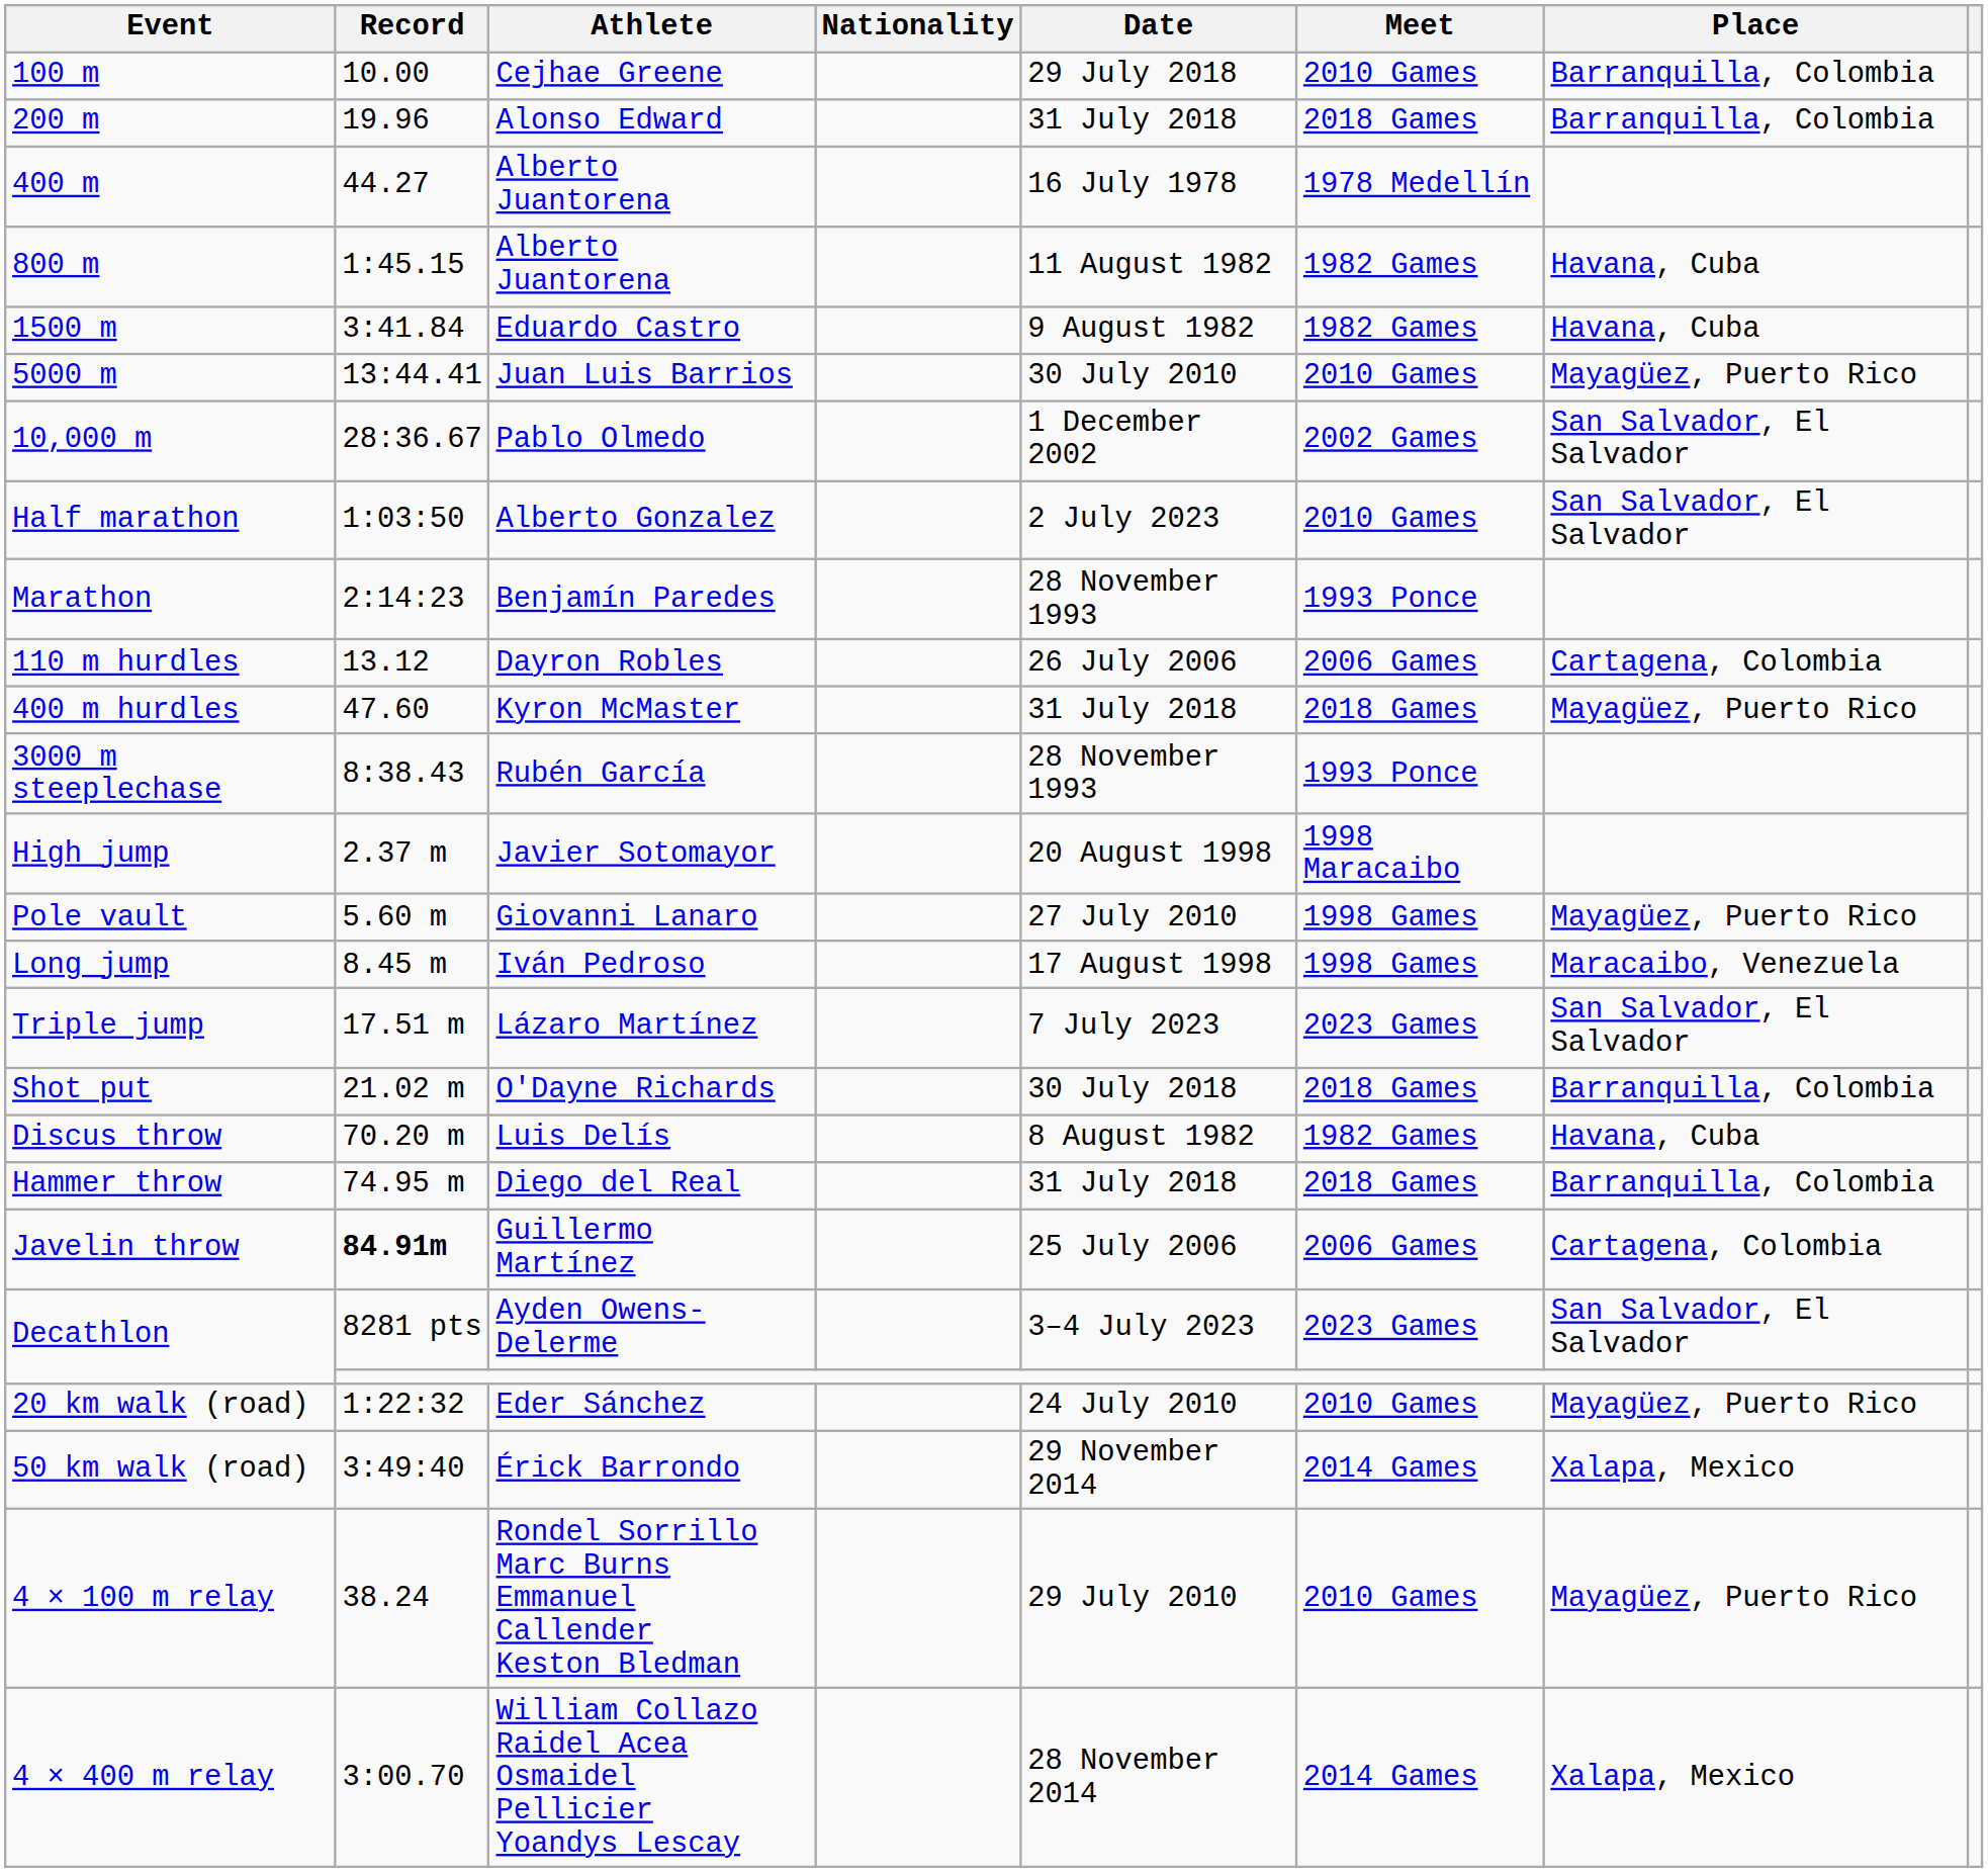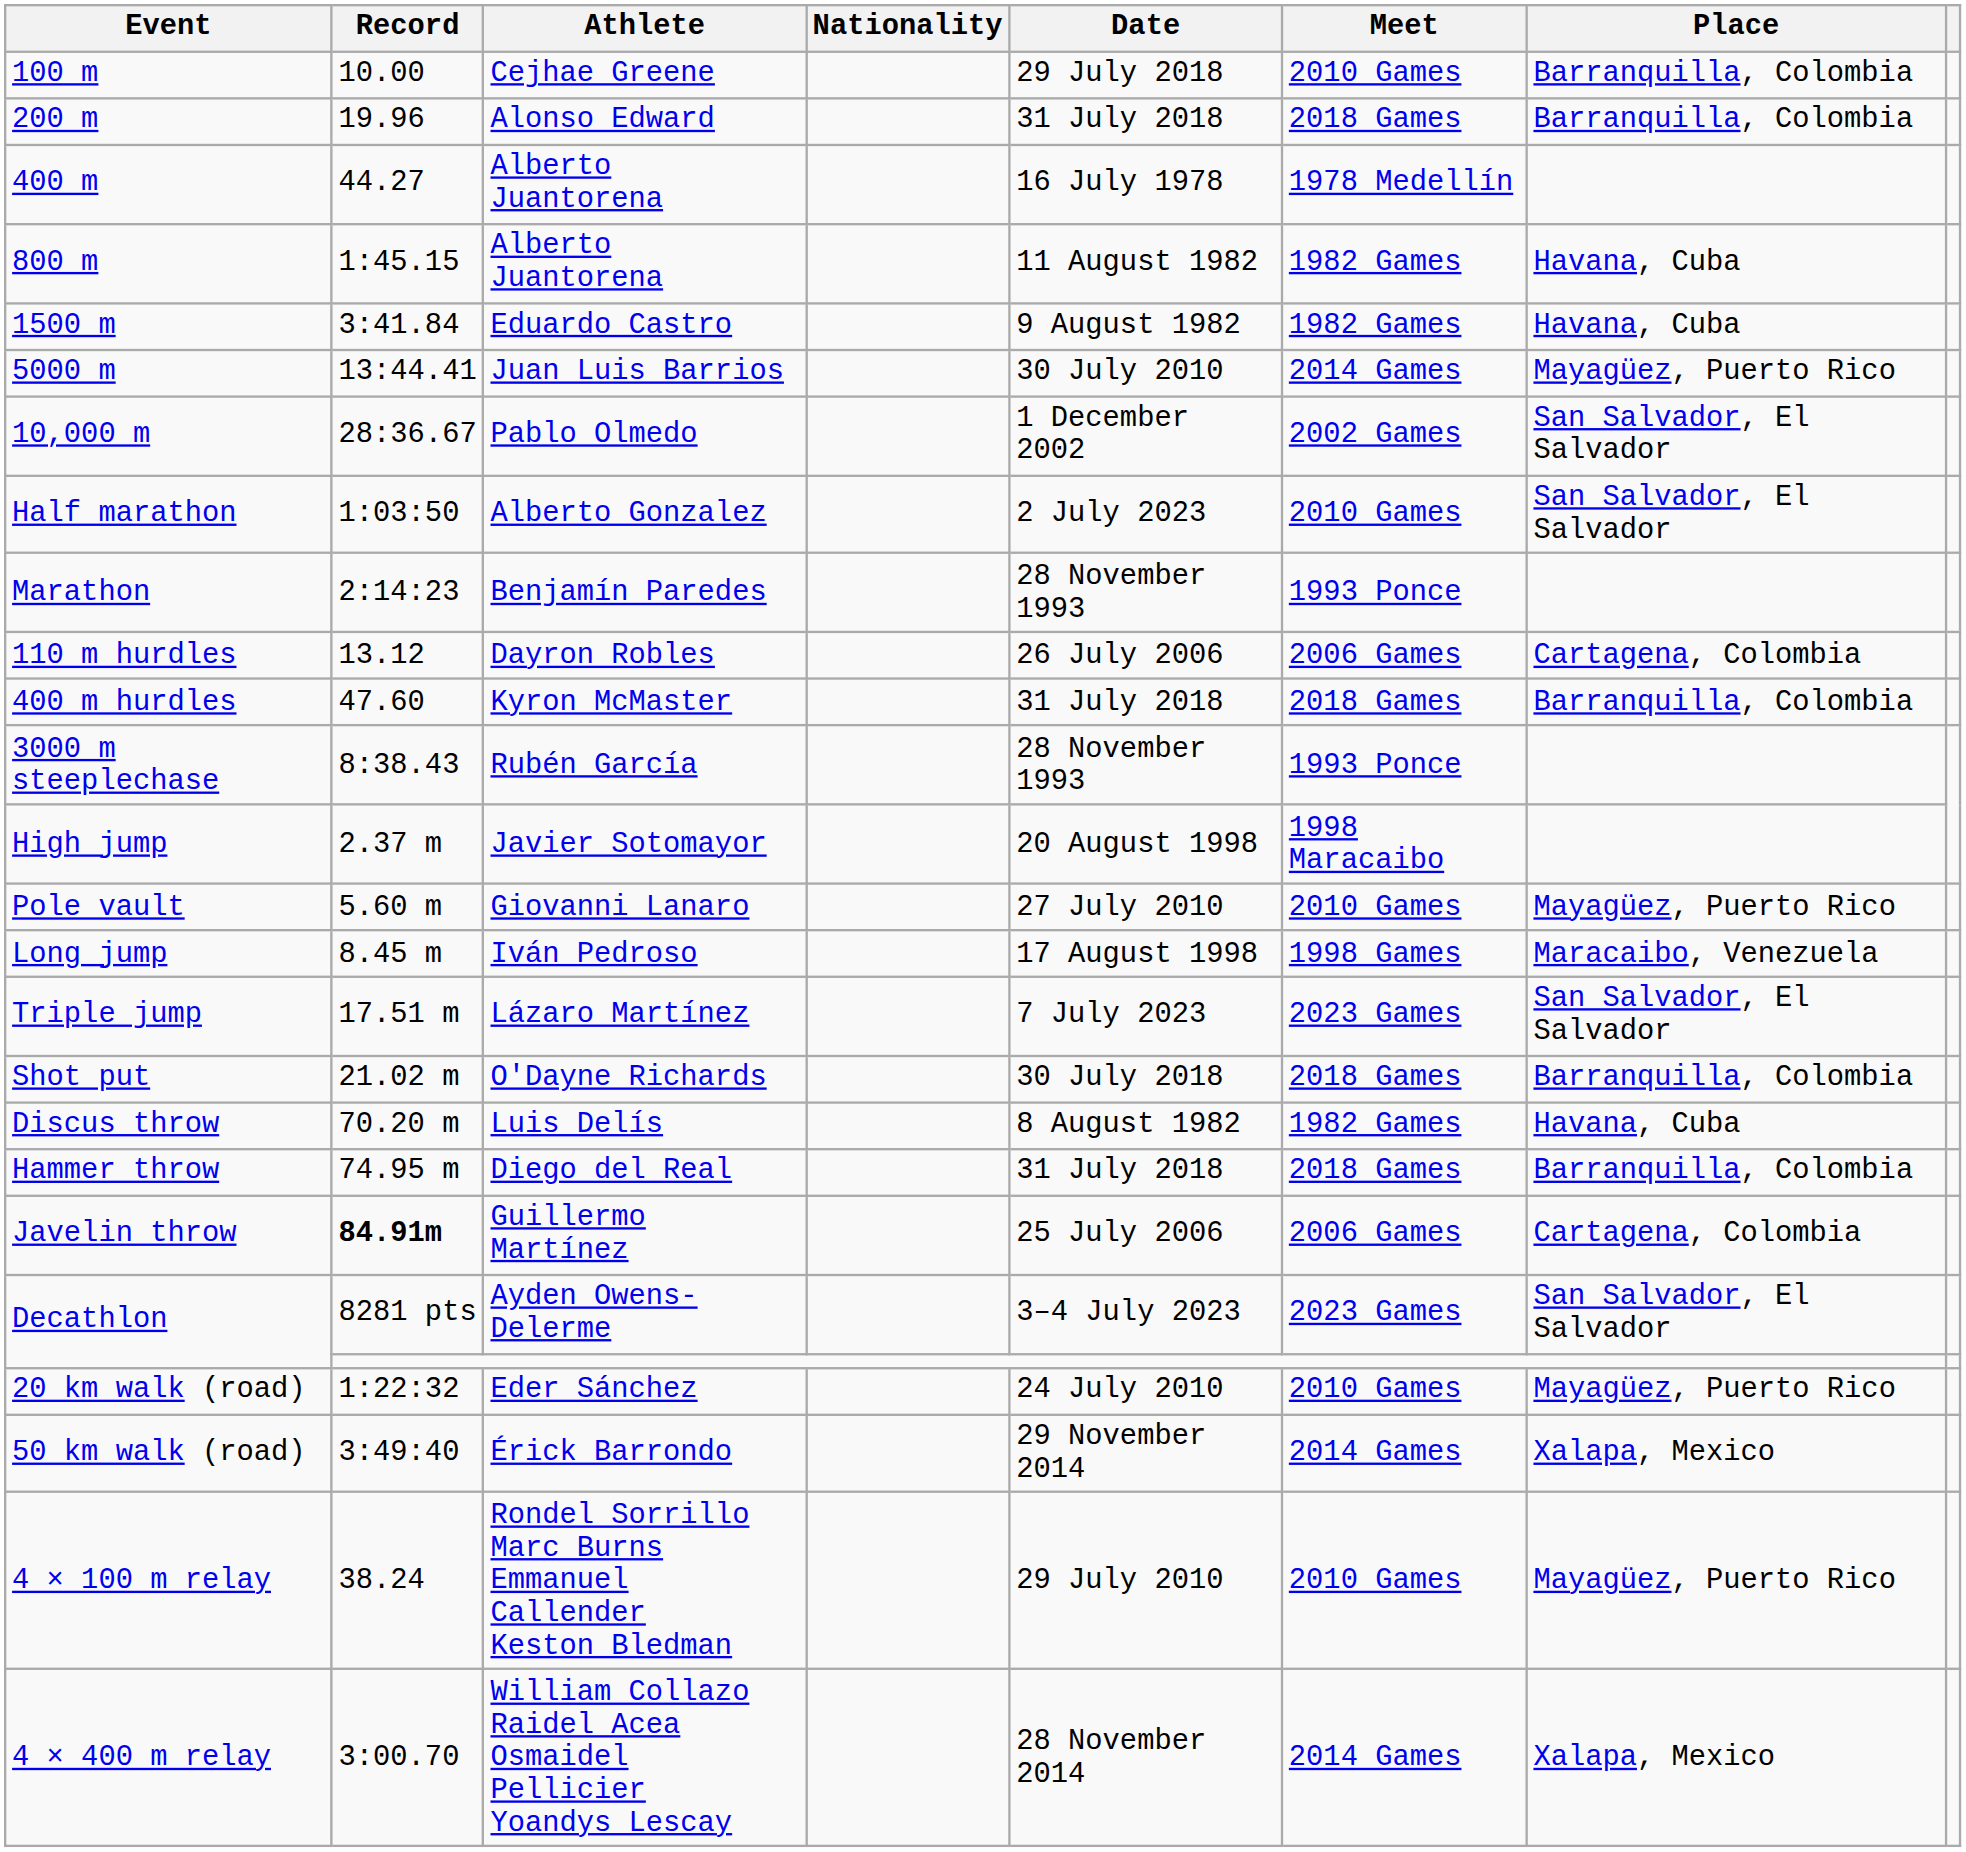5000 m | Meet: 2010 Games -> 2014 Games
400 m hurdles | Place: Mayagüez, Puerto Rico -> Barranquilla, Colombia
Pole vault | Meet: 1998 Games -> 2010 Games
